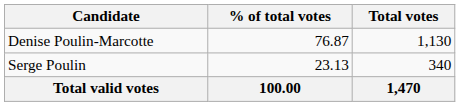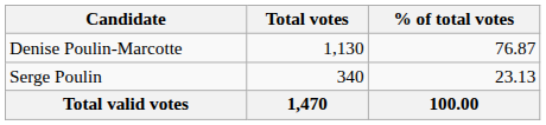columns swapped: Total votes <-> % of total votes
